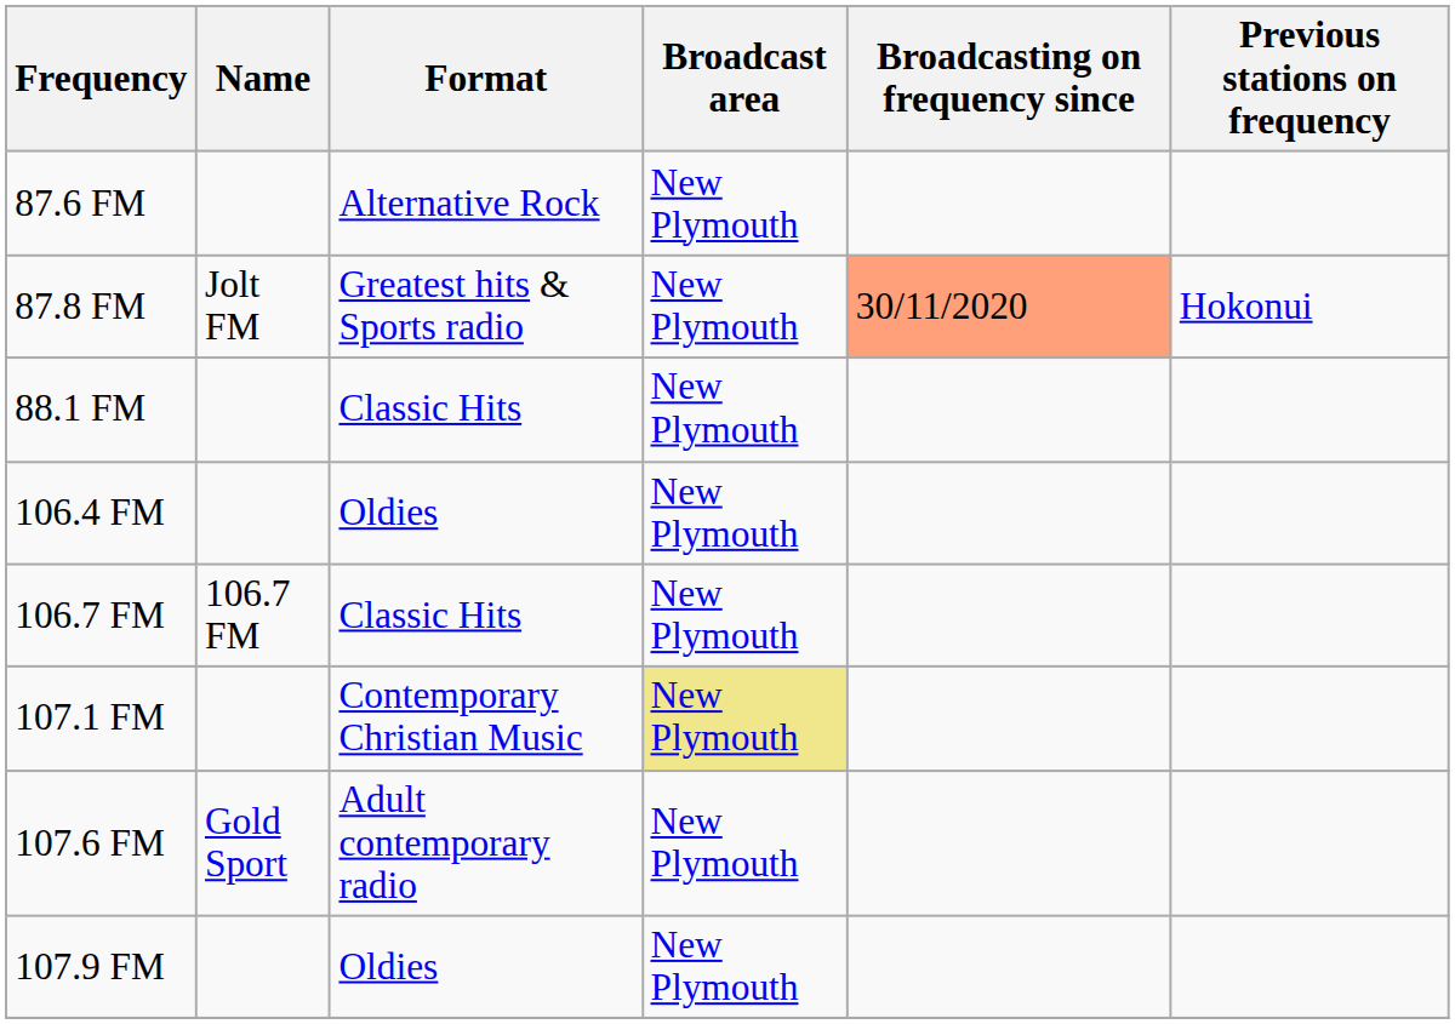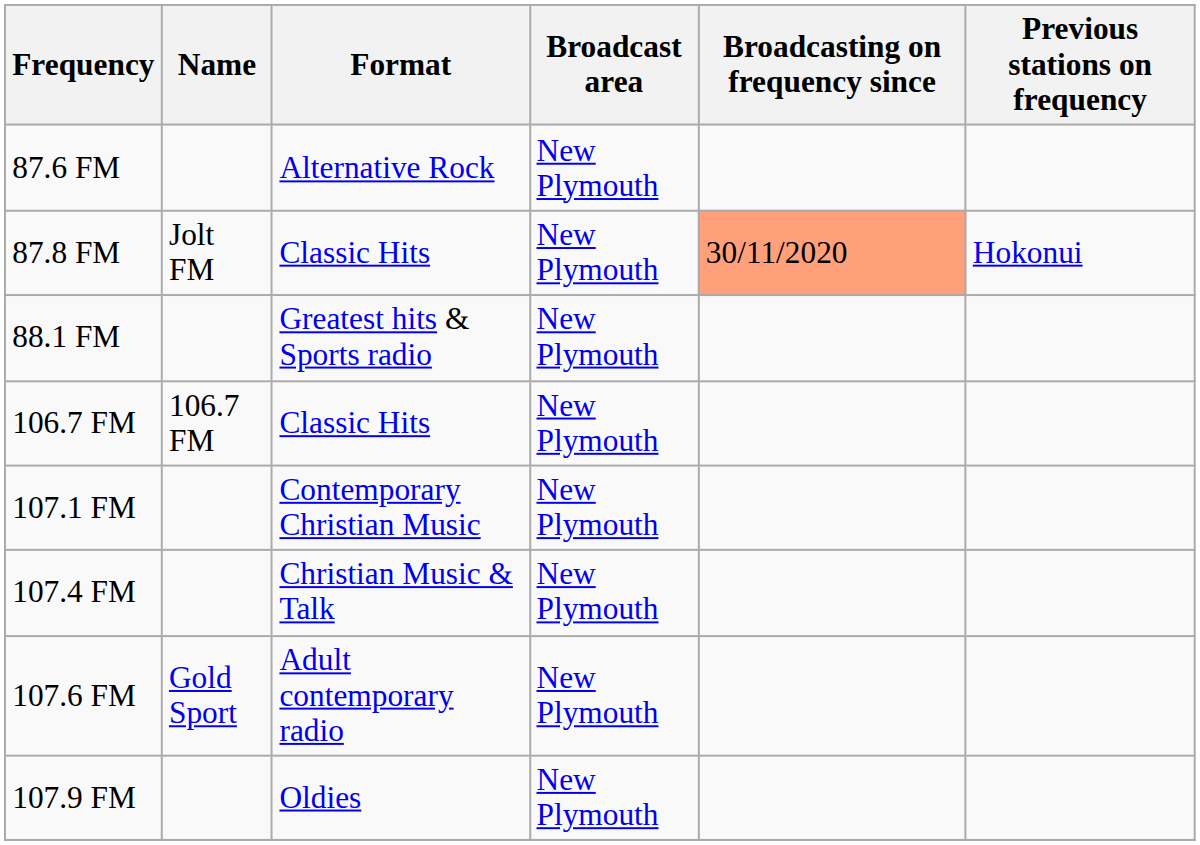87.8 FM | Format: Greatest hits & Sports radio -> Classic Hits
88.1 FM | Format: Classic Hits -> Greatest hits & Sports radio
- row: 106.4 FM | Oldies | New Plymouth
107.1 FM | Broadcast area: khaki background -> no background
+ row: 107.4 FM | Christian Music & Talk | New Plymouth
